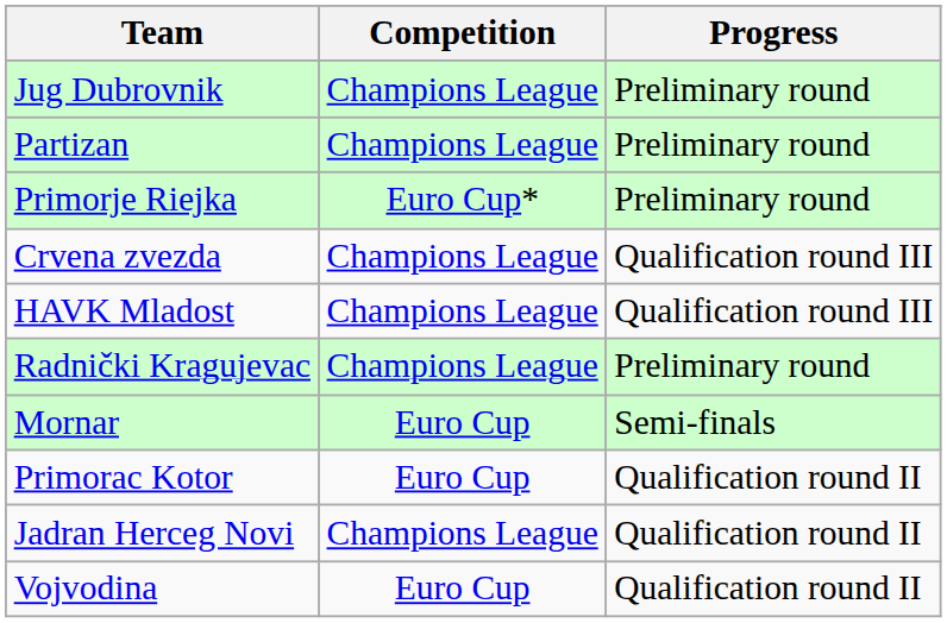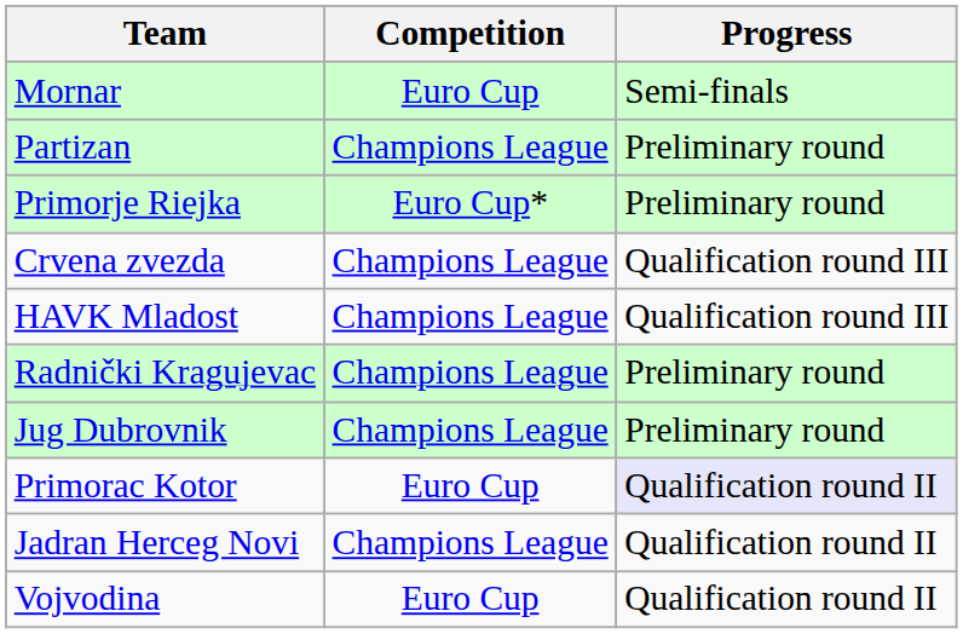rows swapped: Jug Dubrovnik <-> Mornar
Primorac Kotor | Progress: no background -> lavender background
